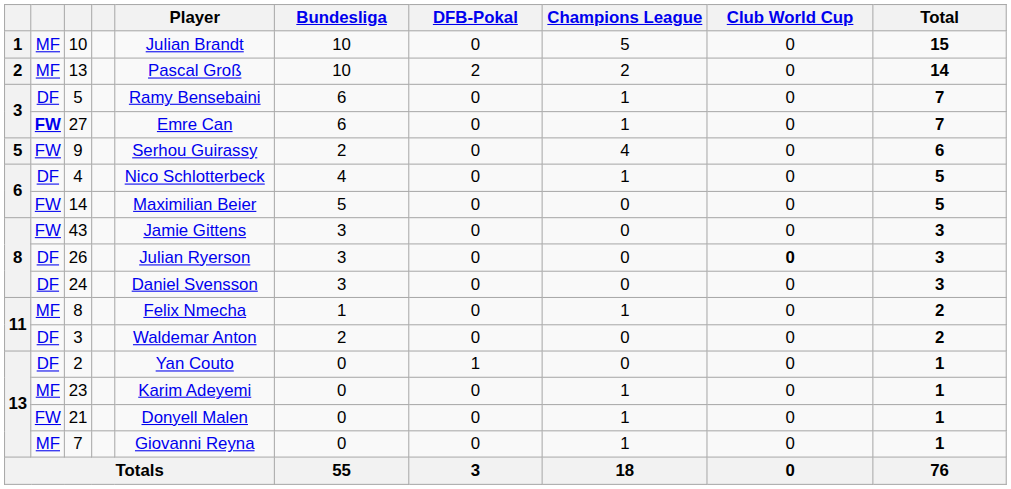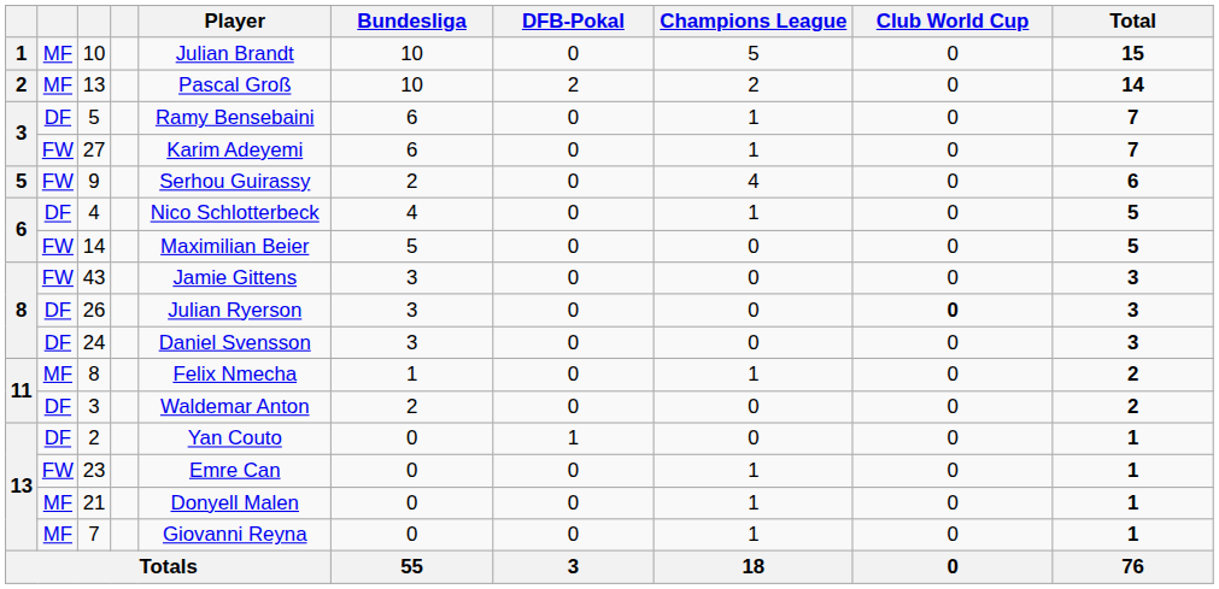27 | column 2: bold -> normal
27 | Player: Emre Can -> Karim Adeyemi
23 | column 2: MF -> FW
23 | Player: Karim Adeyemi -> Emre Can
21 | column 2: FW -> MF
